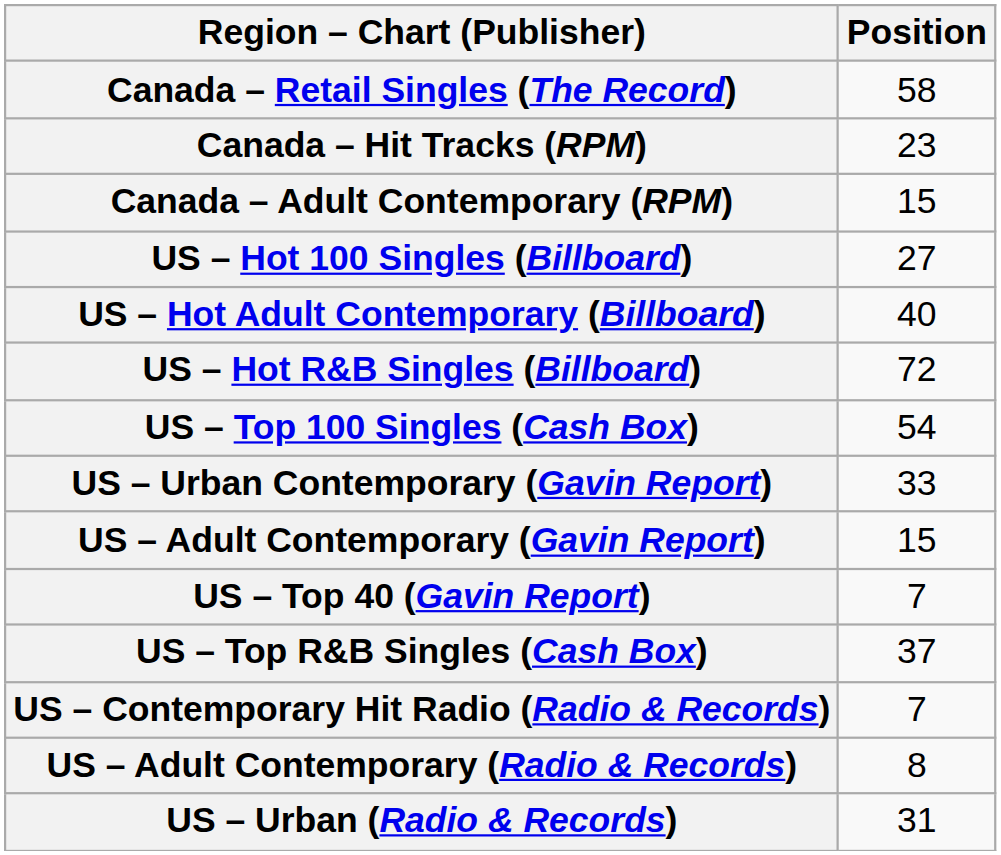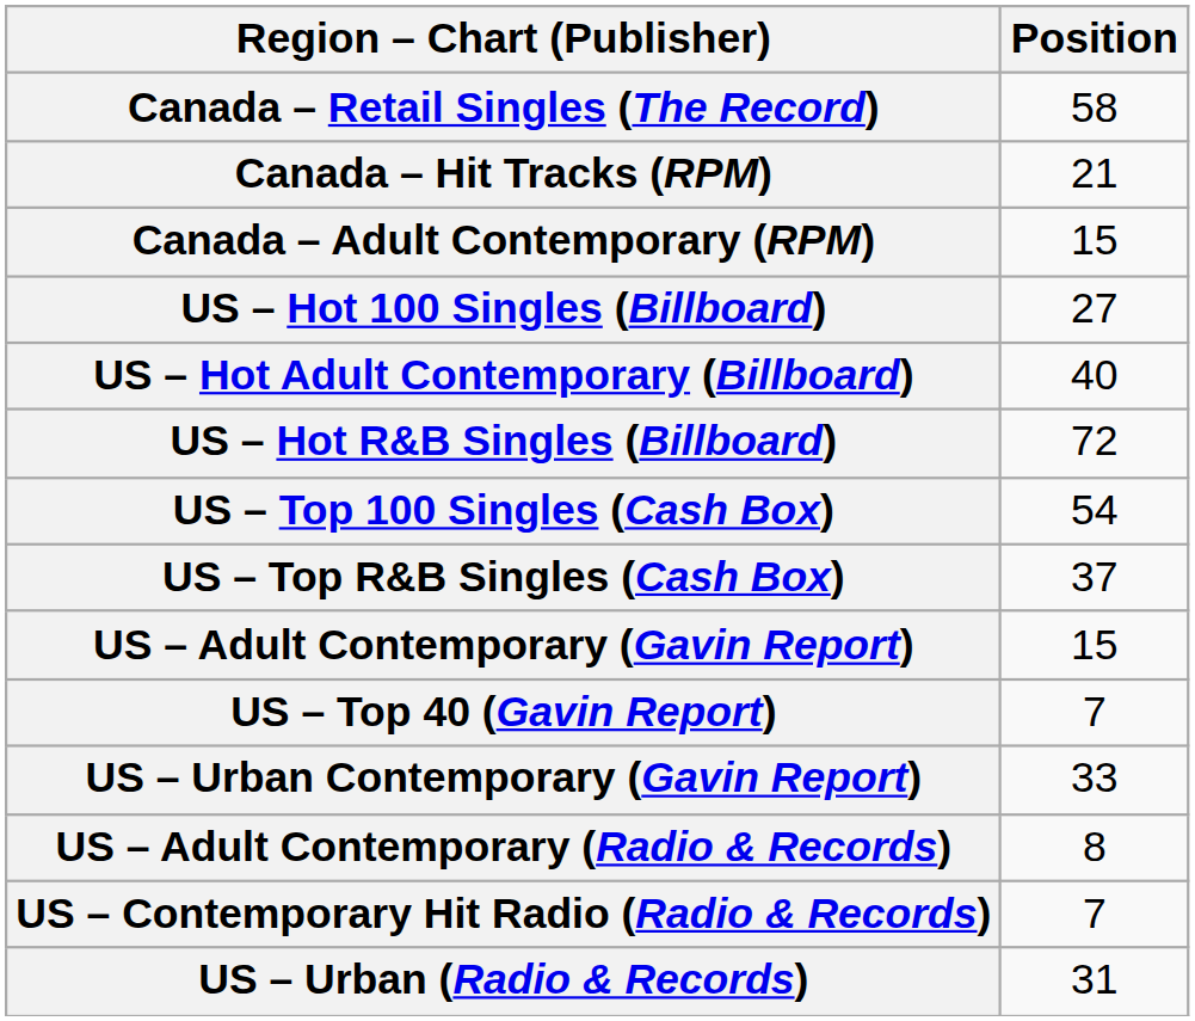Canada – Hit Tracks (RPM) | Position: 23 -> 21
rows swapped: US – Top R&B Singles (Cash Box) <-> US – Urban Contemporary (Gavin Report)
rows swapped: US – Adult Contemporary (Radio & Records) <-> US – Contemporary Hit Radio (Radio & Records)
